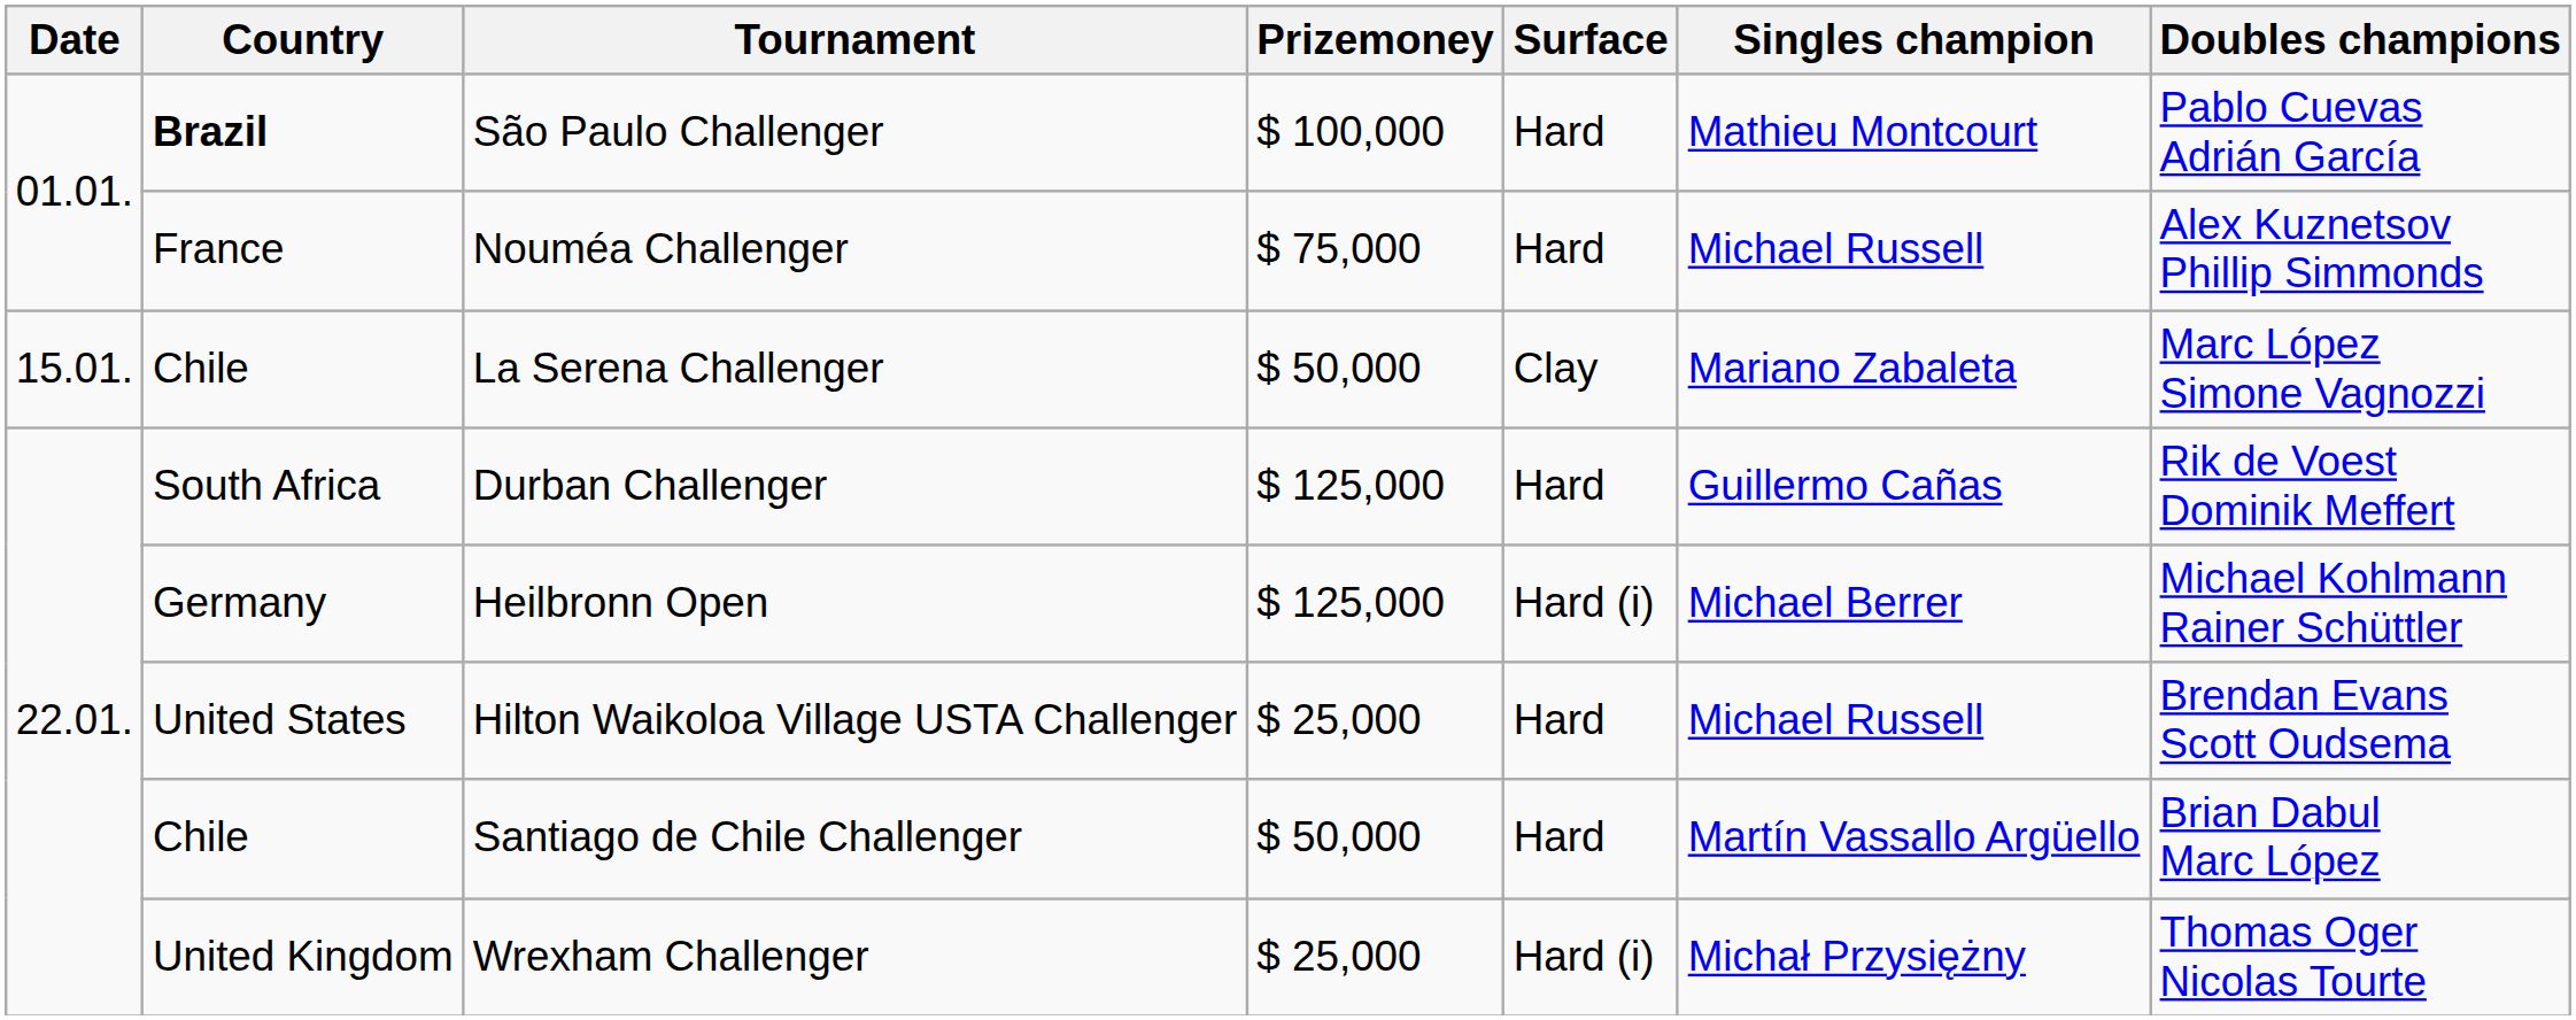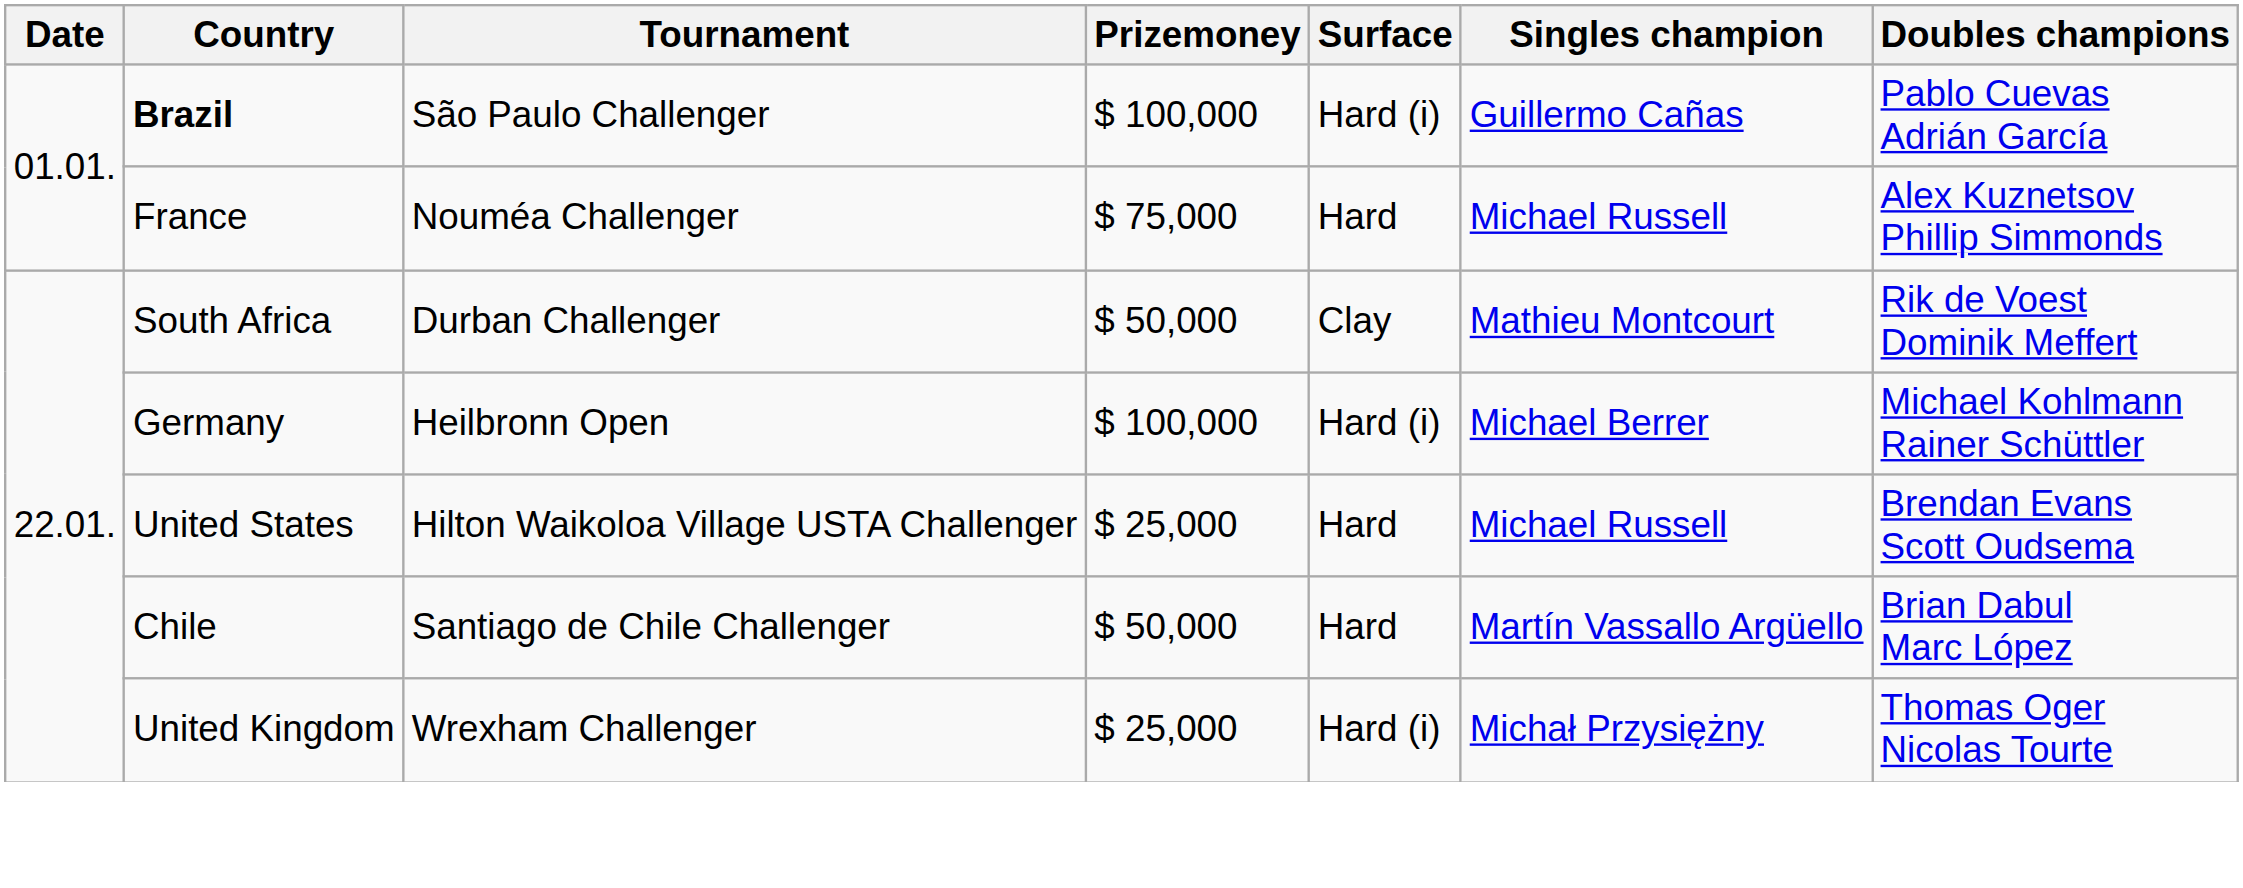São Paulo Challenger | Surface: Hard -> Hard (i)
São Paulo Challenger | Singles champion: Mathieu Montcourt -> Guillermo Cañas
- row: 15.01. | Chile | La Serena Challenger | $ 50,000 | Clay | Mariano Zabaleta | Marc López Simone Vagnozzi
Durban Challenger | Prizemoney: $ 125,000 -> $ 50,000
Durban Challenger | Surface: Hard -> Clay
Durban Challenger | Singles champion: Guillermo Cañas -> Mathieu Montcourt
Heilbronn Open | Prizemoney: $ 125,000 -> $ 100,000
